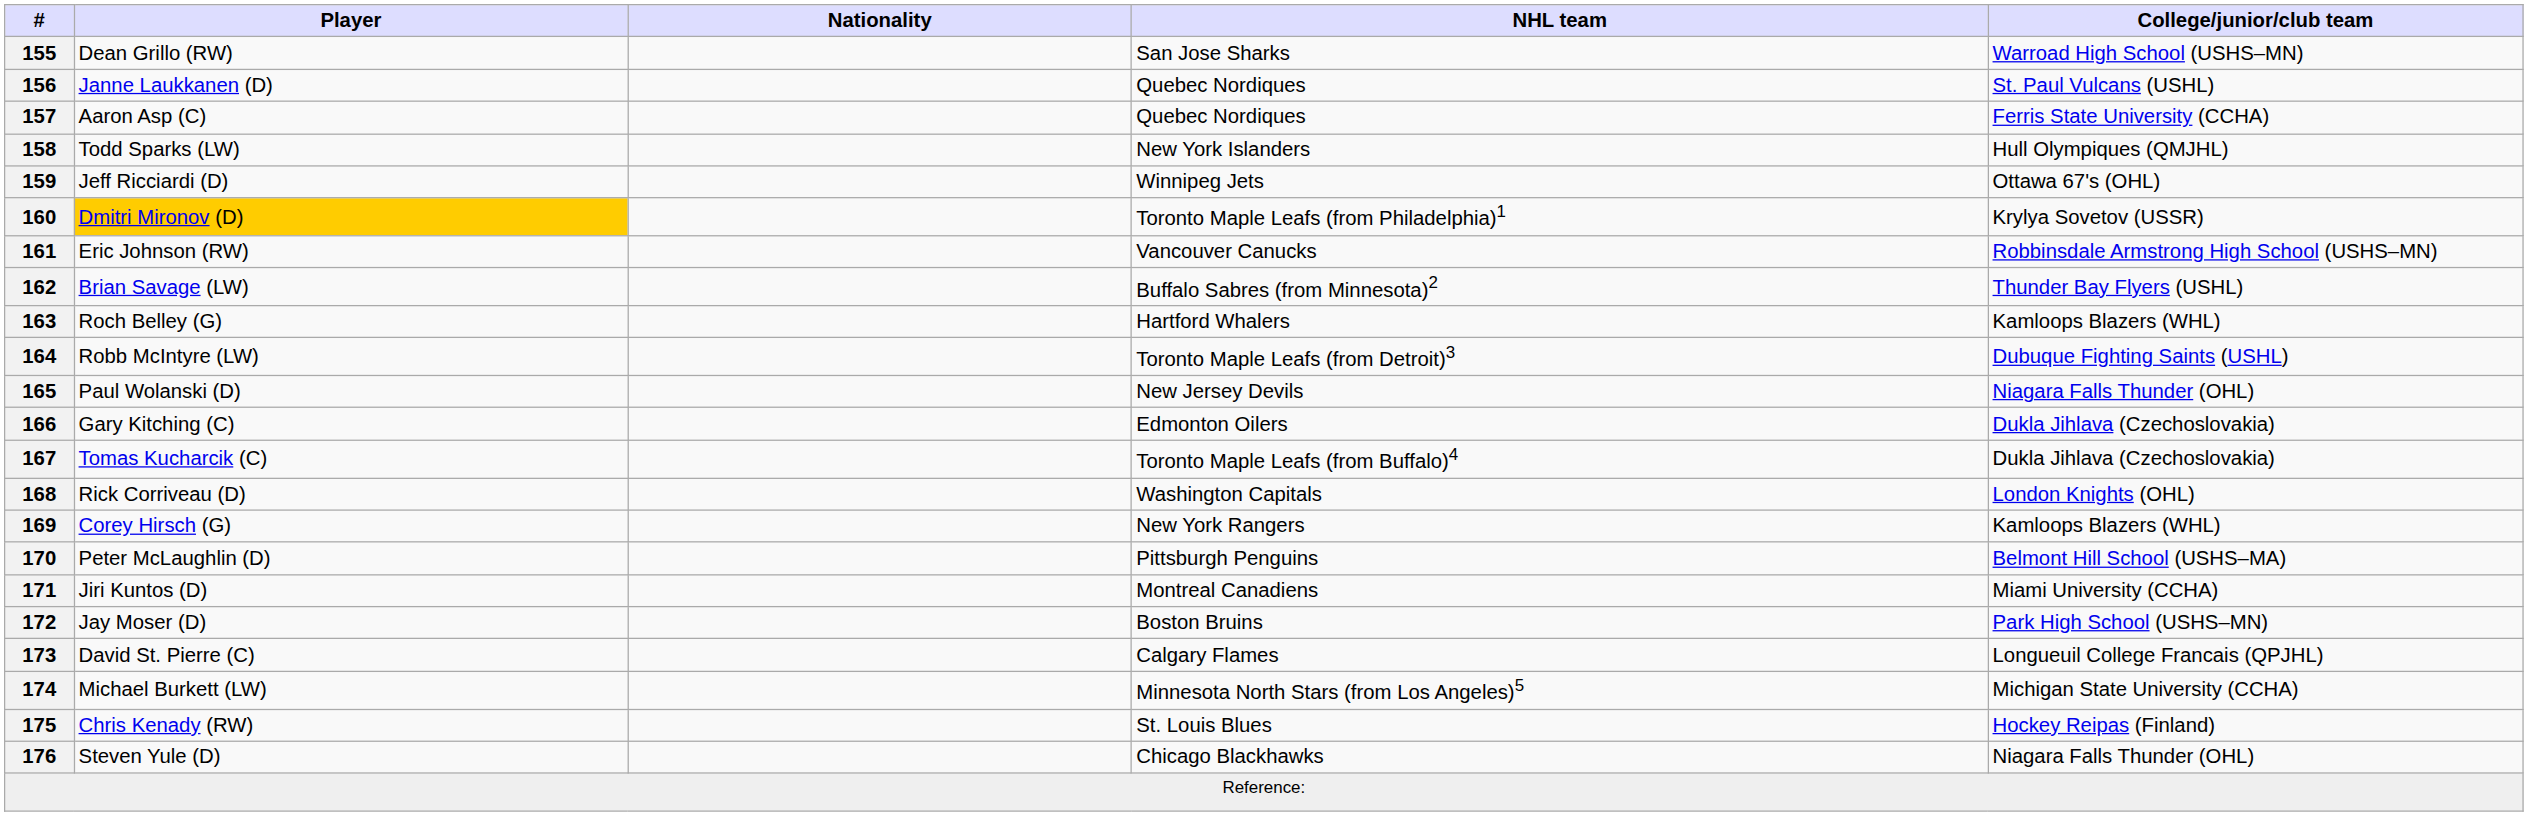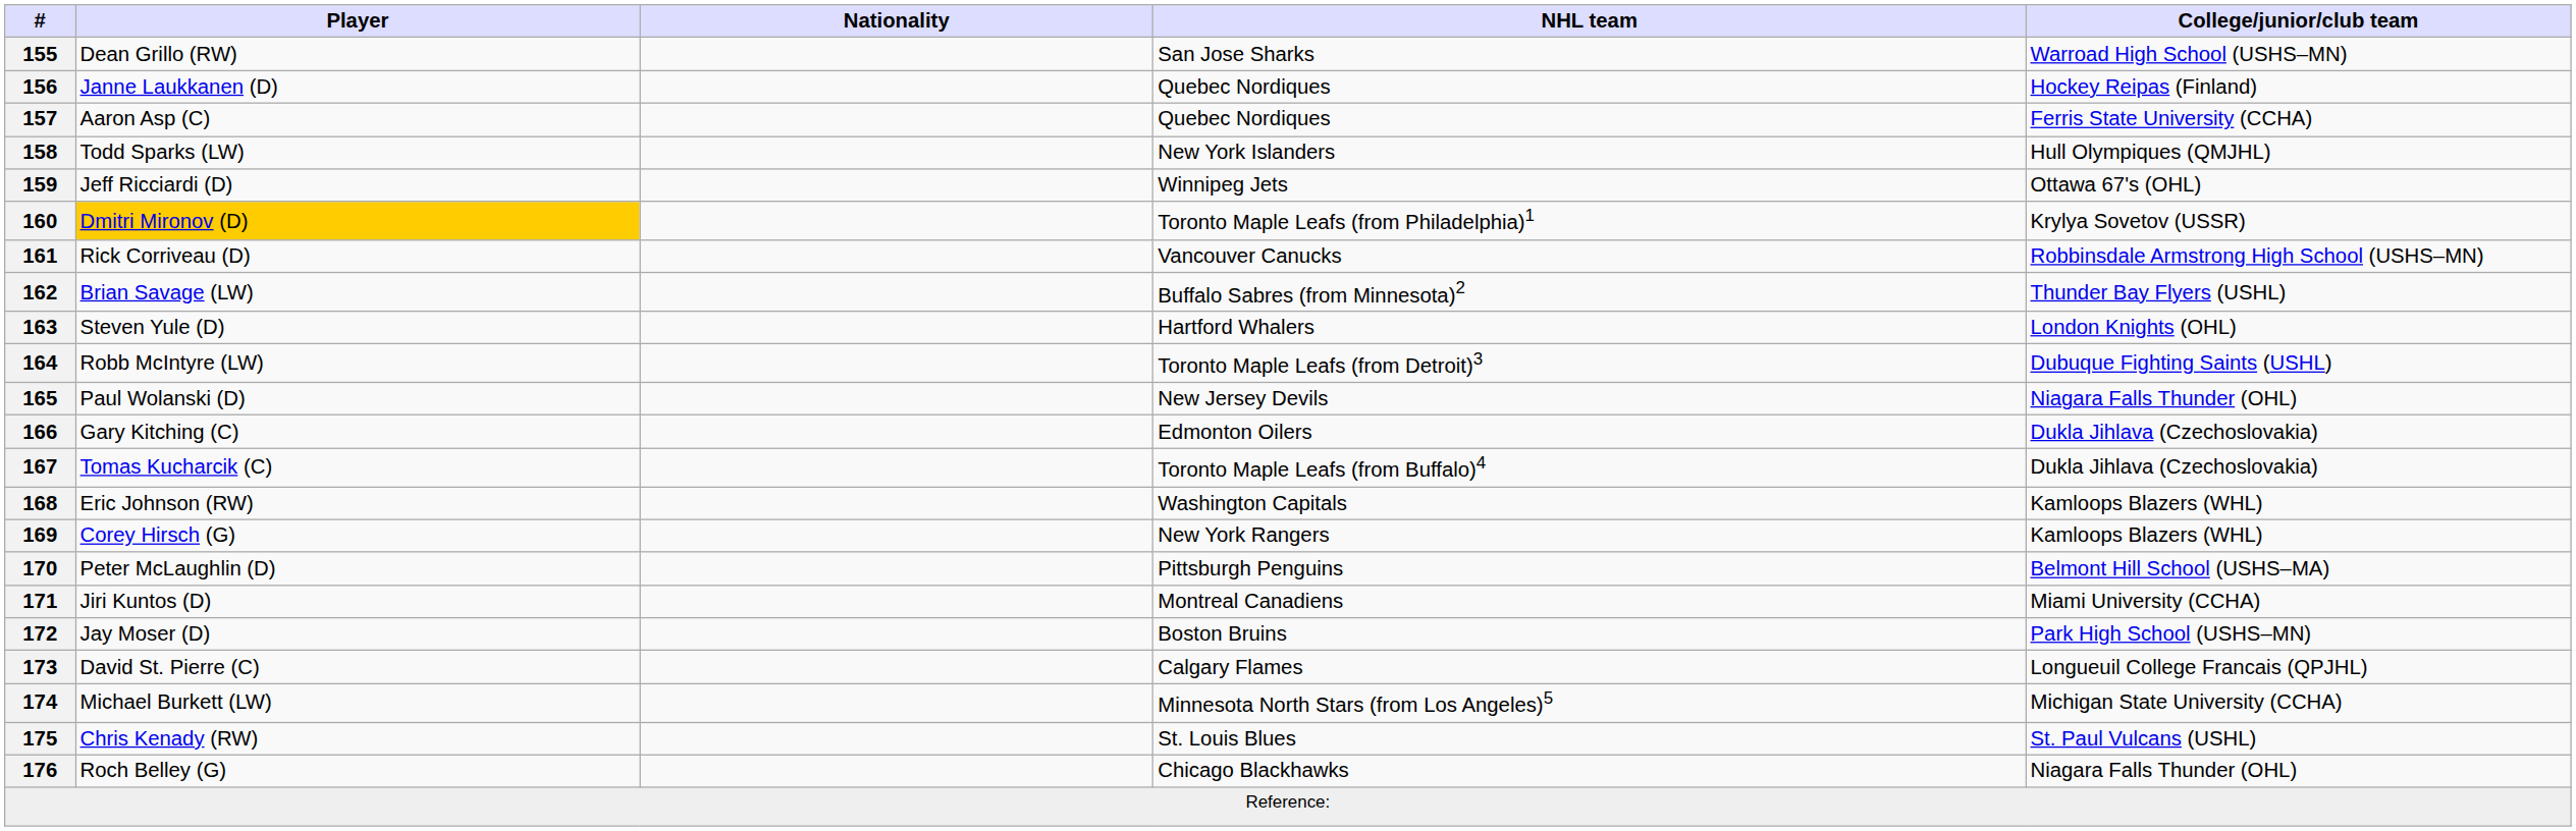156 | College/junior/club team: St. Paul Vulcans (USHL) -> Hockey Reipas (Finland)
161 | Player: Eric Johnson (RW) -> Rick Corriveau (D)
163 | Player: Roch Belley (G) -> Steven Yule (D)
163 | College/junior/club team: Kamloops Blazers (WHL) -> London Knights (OHL)
168 | Player: Rick Corriveau (D) -> Eric Johnson (RW)
168 | College/junior/club team: London Knights (OHL) -> Kamloops Blazers (WHL)
175 | College/junior/club team: Hockey Reipas (Finland) -> St. Paul Vulcans (USHL)
176 | Player: Steven Yule (D) -> Roch Belley (G)
